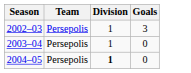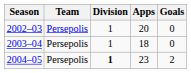+ column: Apps | 20 | 18 | 23
2002–03 | Goals: 3 -> 0
2004–05 | Goals: 0 -> 2
